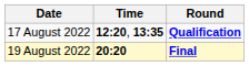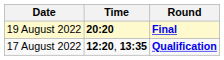rows swapped: 17 August 2022 <-> 19 August 2022
